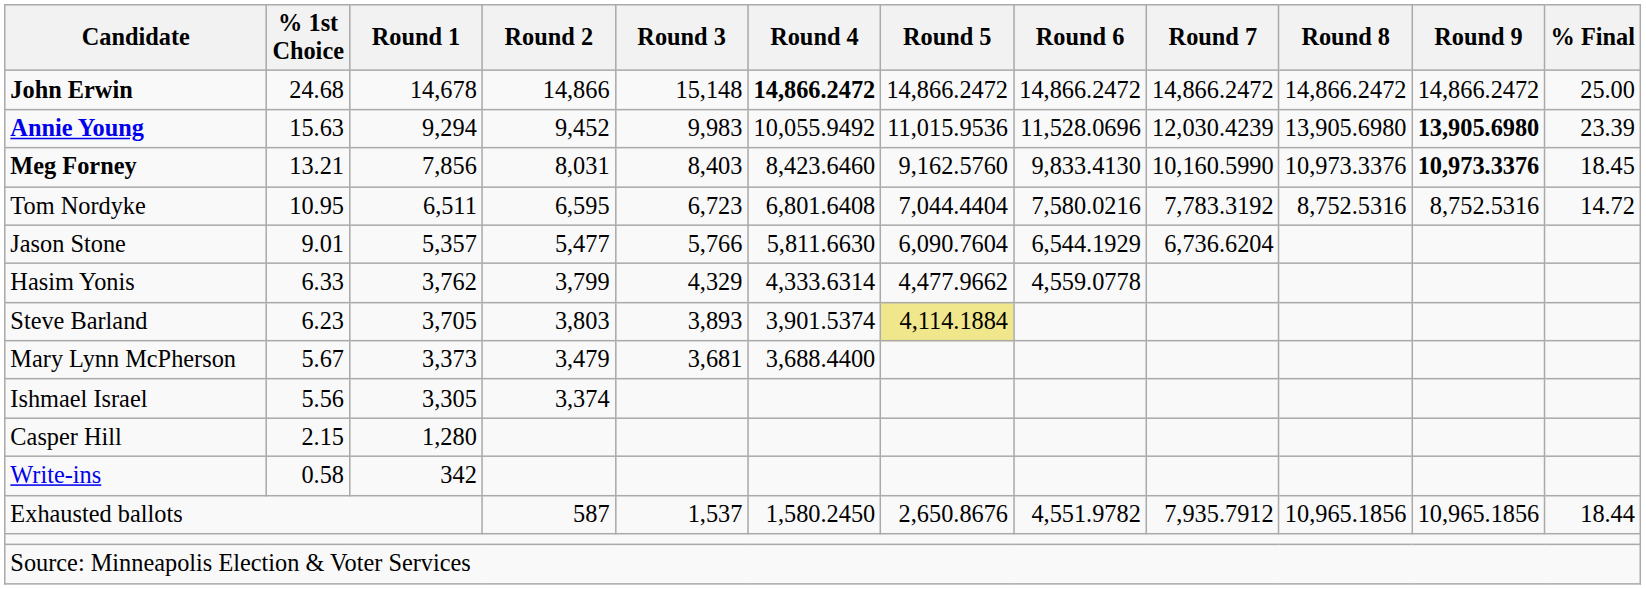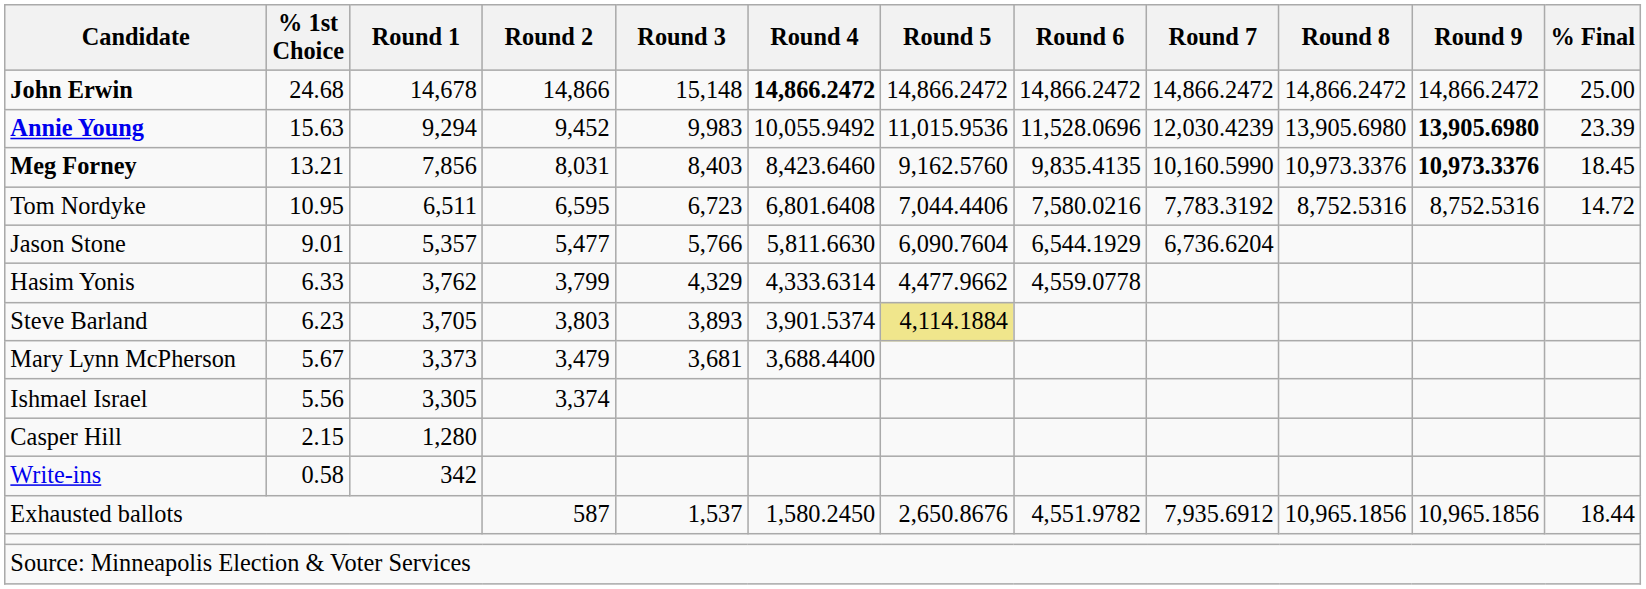Meg Forney | Round 6: 9,833.4130 -> 9,835.4135
Tom Nordyke | Round 5: 7,044.4404 -> 7,044.4406
Exhausted ballots | Round 7: 7,935.7912 -> 7,935.6912
